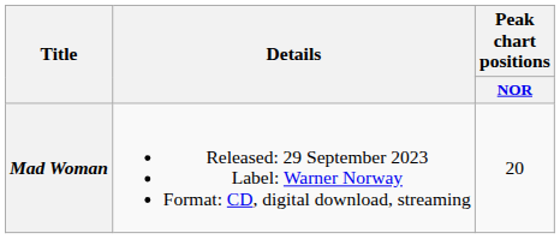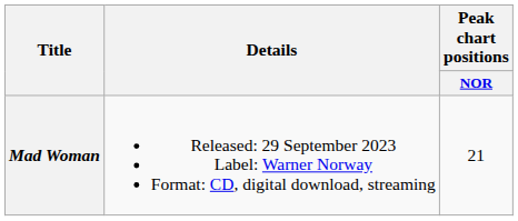Mad Woman | Peak chart positions / NOR: 20 -> 21
